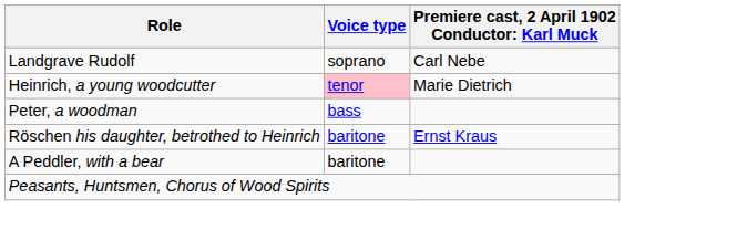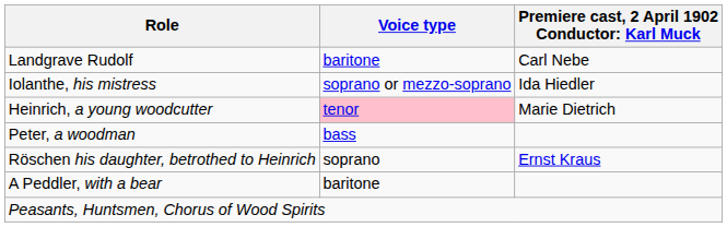Landgrave Rudolf | Voice type: soprano -> baritone
+ row: Iolanthe, his mistress | soprano or mezzo-soprano | Ida Hiedler
Röschen his daughter, betrothed to Heinrich | Voice type: baritone -> soprano
